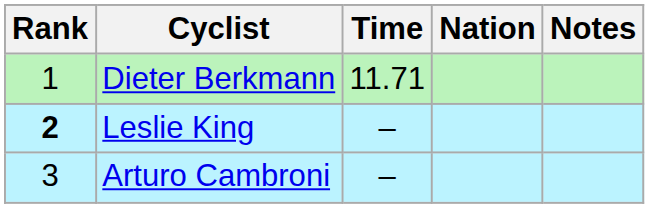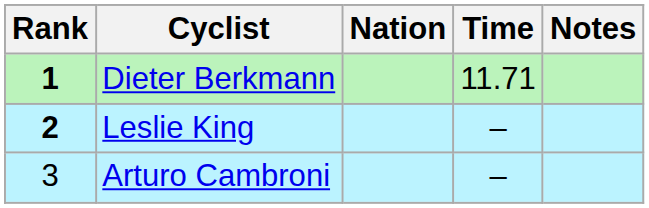columns swapped: Nation <-> Time
Dieter Berkmann | Rank: normal -> bold
